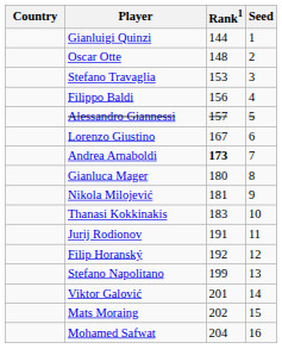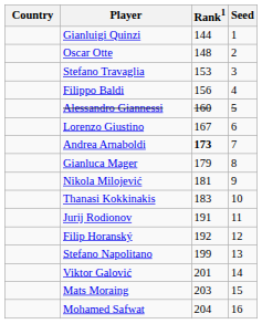Alessandro Giannessi | Rank1: 157 -> 160
Gianluca Mager | Rank1: 180 -> 179
Mats Moraing | Rank1: 202 -> 203
